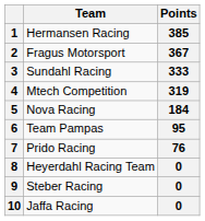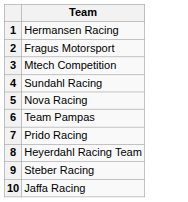- column: Points | 385 | 367 | 333 | 319 | 184 | 95 | 76 | 0 | 0 | 0
3 | Team: Sundahl Racing -> Mtech Competition
4 | Team: Mtech Competition -> Sundahl Racing
